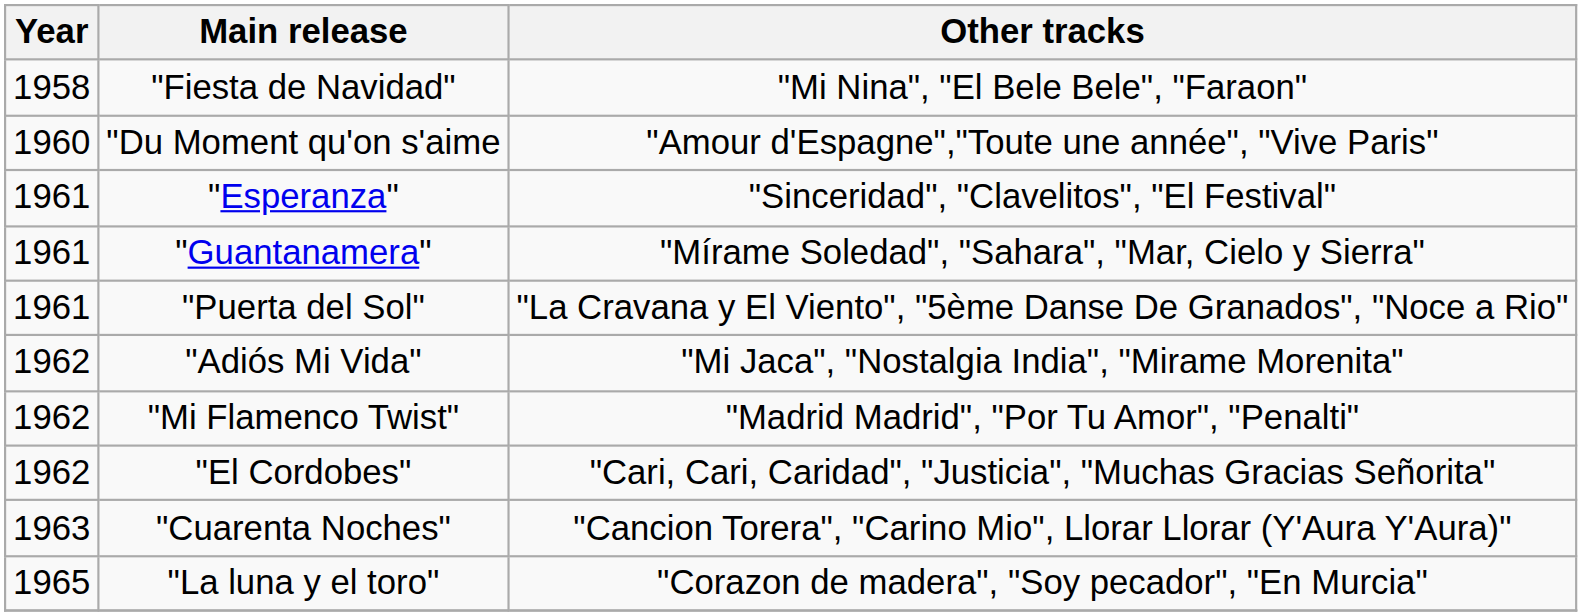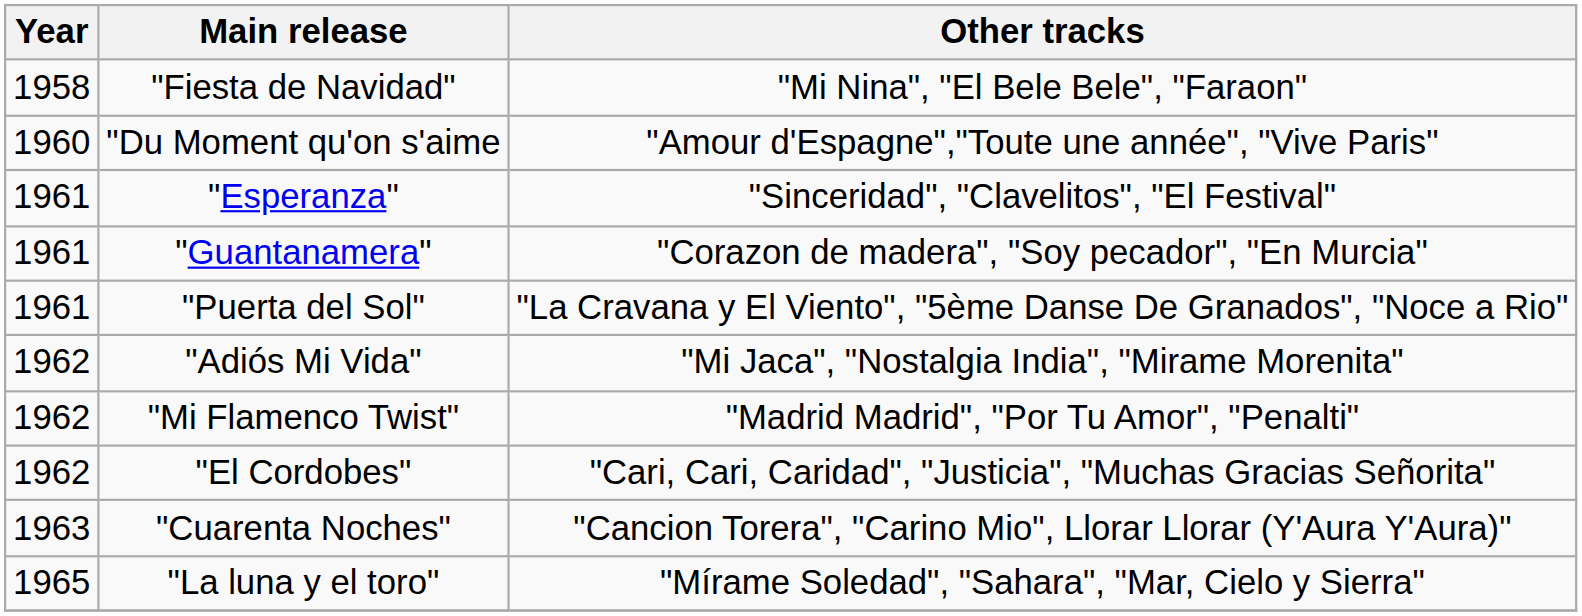"Guantanamera" | Other tracks: "Mírame Soledad", "Sahara", "Mar, Cielo y Sierra" -> "Corazon de madera", "Soy pecador", "En Murcia"
"La luna y el toro" | Other tracks: "Corazon de madera", "Soy pecador", "En Murcia" -> "Mírame Soledad", "Sahara", "Mar, Cielo y Sierra"
